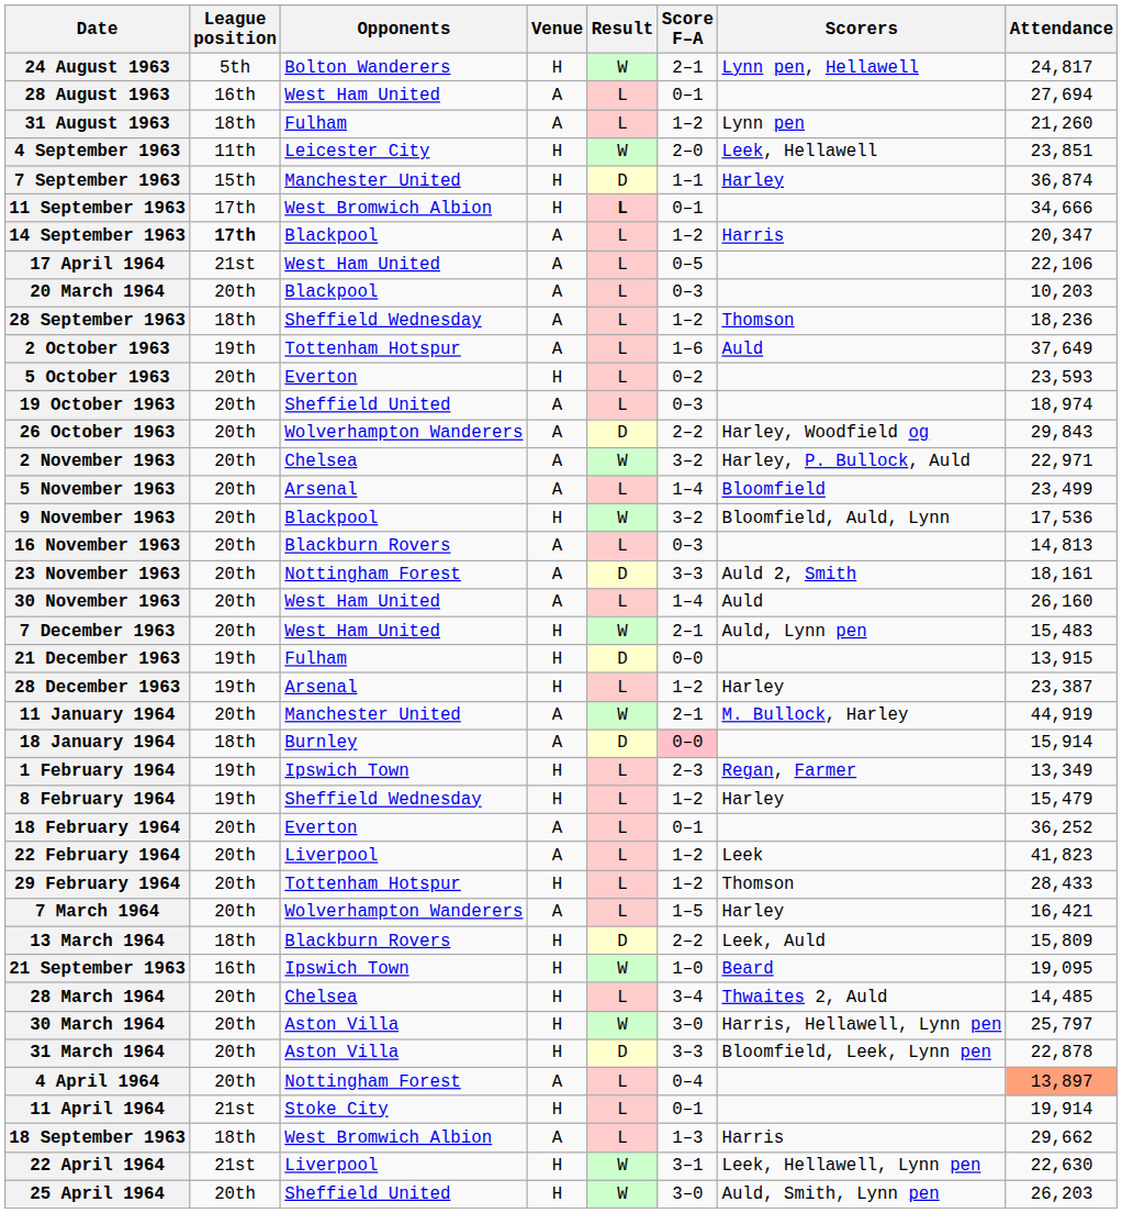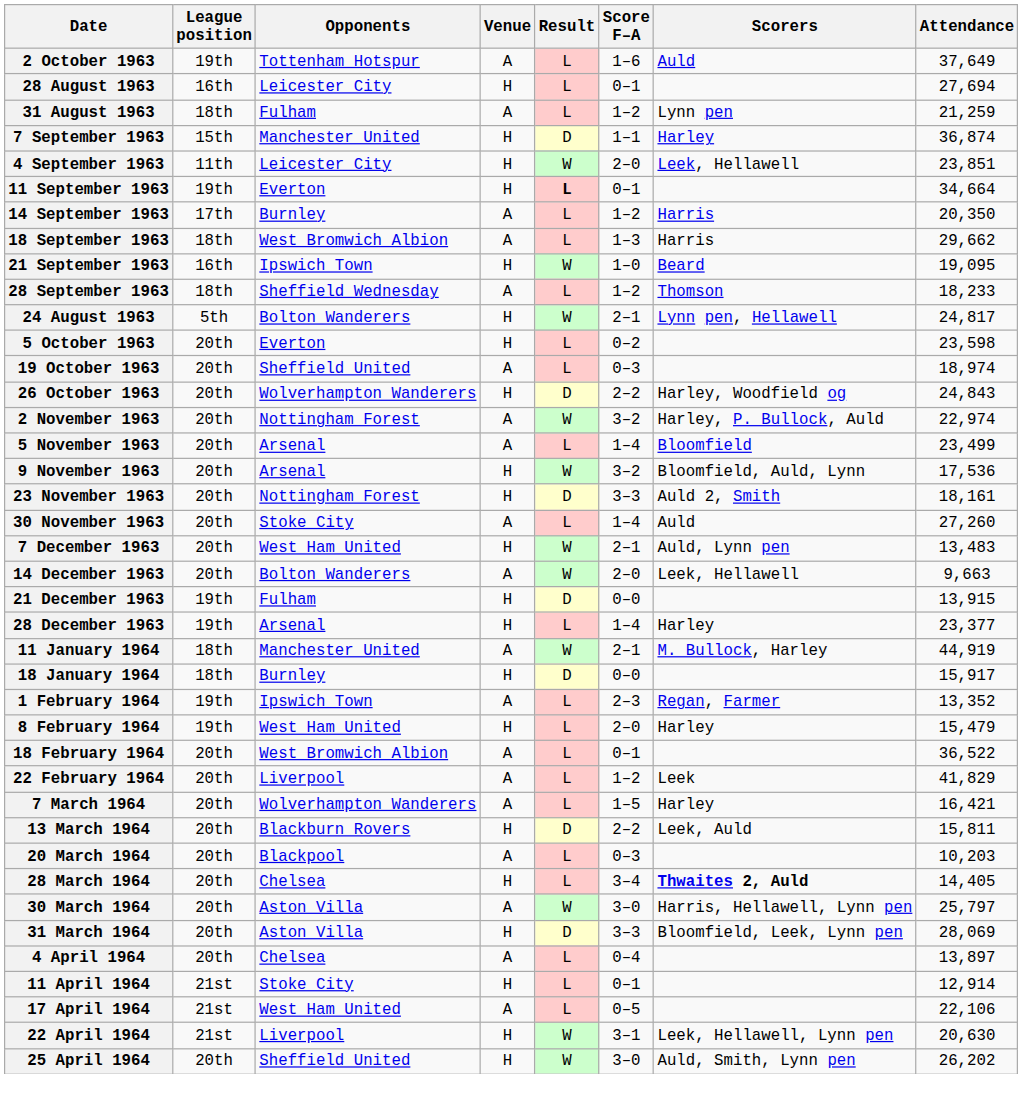rows swapped: 24 August 1963 <-> 2 October 1963
28 August 1963 | Opponents: West Ham United -> Leicester City
28 August 1963 | Venue: A -> H
31 August 1963 | Attendance: 21,260 -> 21,259
rows swapped: 4 September 1963 <-> 7 September 1963
11 September 1963 | League position: 17th -> 19th
11 September 1963 | Opponents: West Bromwich Albion -> Everton
11 September 1963 | Attendance: 34,666 -> 34,664
14 September 1963 | League position: bold -> normal
14 September 1963 | Opponents: Blackpool -> Burnley
14 September 1963 | Attendance: 20,347 -> 20,350
rows swapped: 18 September 1963 <-> 17 April 1964
rows swapped: 21 September 1963 <-> 20 March 1964
28 September 1963 | Attendance: 18,236 -> 18,233
5 October 1963 | Attendance: 23,593 -> 23,598
26 October 1963 | Venue: A -> H
26 October 1963 | Attendance: 29,843 -> 24,843
2 November 1963 | Opponents: Chelsea -> Nottingham Forest
2 November 1963 | Attendance: 22,971 -> 22,974
9 November 1963 | Opponents: Blackpool -> Arsenal
- row: 16 November 1963 | 20th | Blackburn Rovers | A | L | 0–3 | 14,813
23 November 1963 | Venue: A -> H
30 November 1963 | Opponents: West Ham United -> Stoke City
30 November 1963 | Attendance: 26,160 -> 27,260
7 December 1963 | Attendance: 15,483 -> 13,483
+ row: 14 December 1963 | 20th | Bolton Wanderers | A | W | 2–0 | Leek, Hellawell | 9,663
28 December 1963 | Score F–A: 1–2 -> 1–4
28 December 1963 | Attendance: 23,387 -> 23,377
11 January 1964 | League position: 20th -> 18th
18 January 1964 | Venue: A -> H
18 January 1964 | Score F–A: pink background -> no background
18 January 1964 | Attendance: 15,914 -> 15,917
1 February 1964 | Venue: H -> A
1 February 1964 | Attendance: 13,349 -> 13,352
8 February 1964 | Opponents: Sheffield Wednesday -> West Ham United
8 February 1964 | Score F–A: 1–2 -> 2–0
18 February 1964 | Opponents: Everton -> West Bromwich Albion
18 February 1964 | Attendance: 36,252 -> 36,522
22 February 1964 | Attendance: 41,823 -> 41,829
- row: 29 February 1964 | 20th | Tottenham Hotspur | H | L | 1–2 | Thomson | 28,433
13 March 1964 | League position: 18th -> 20th
13 March 1964 | Attendance: 15,809 -> 15,811
28 March 1964 | Scorers: normal -> bold
28 March 1964 | Attendance: 14,485 -> 14,405
30 March 1964 | Venue: H -> A
31 March 1964 | Attendance: 22,878 -> 28,069
4 April 1964 | Opponents: Nottingham Forest -> Chelsea
4 April 1964 | Attendance: lightsalmon background -> no background
11 April 1964 | Attendance: 19,914 -> 12,914
22 April 1964 | Attendance: 22,630 -> 20,630
25 April 1964 | Attendance: 26,203 -> 26,202
